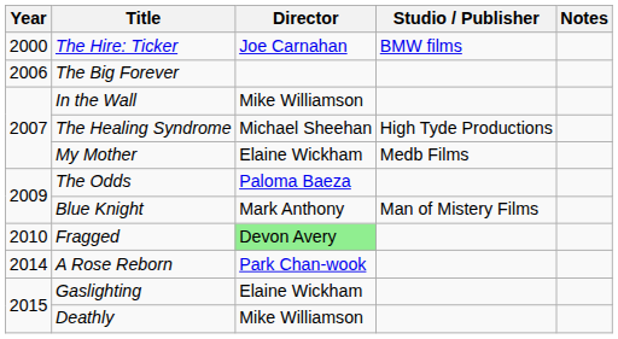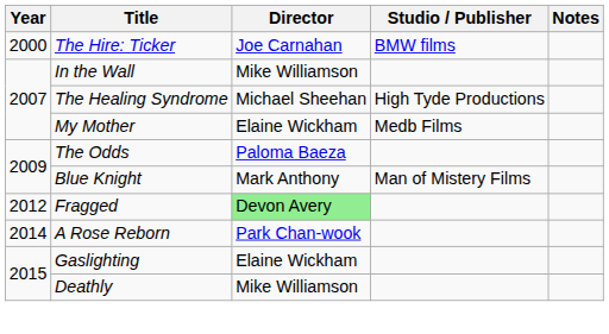- row: 2006 | The Big Forever
Fragged | Year: 2010 -> 2012
